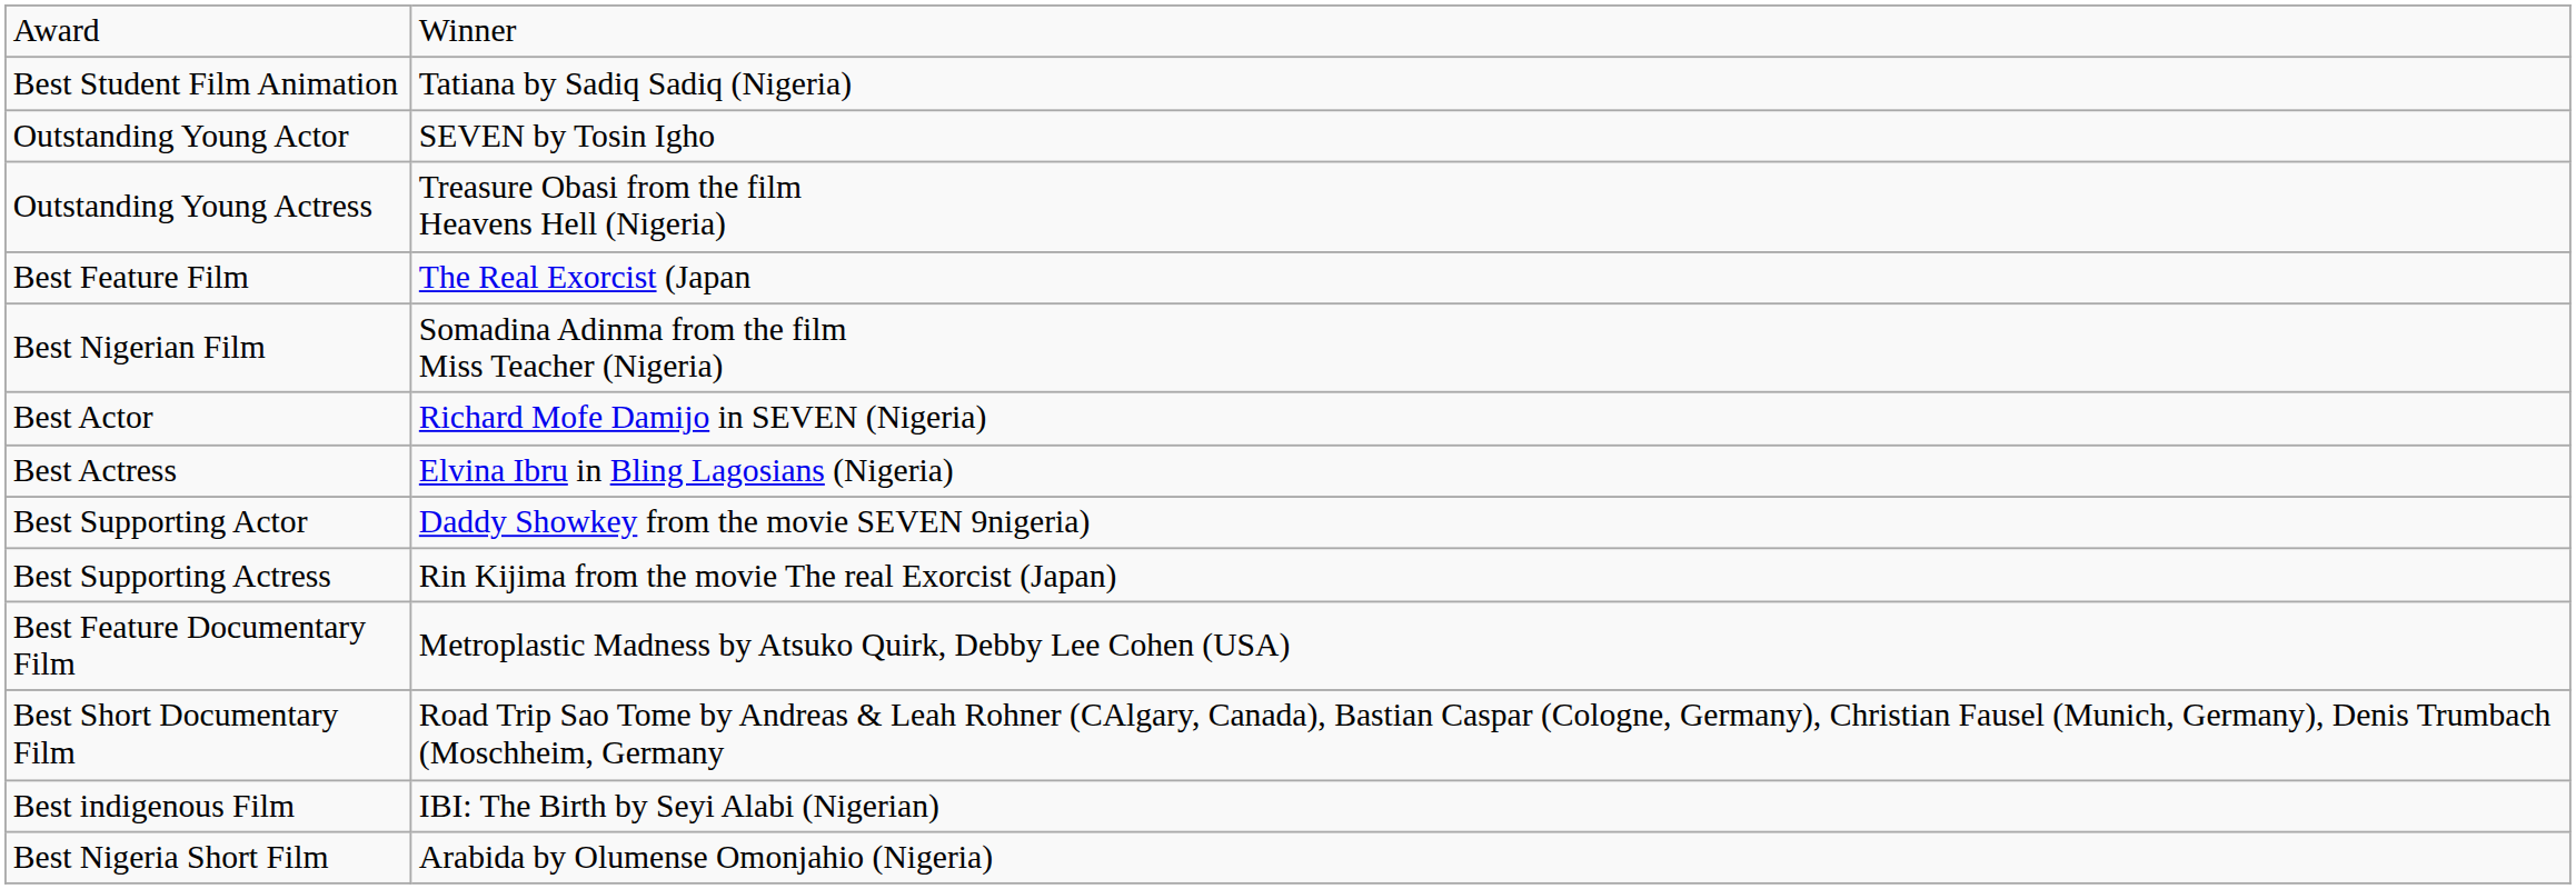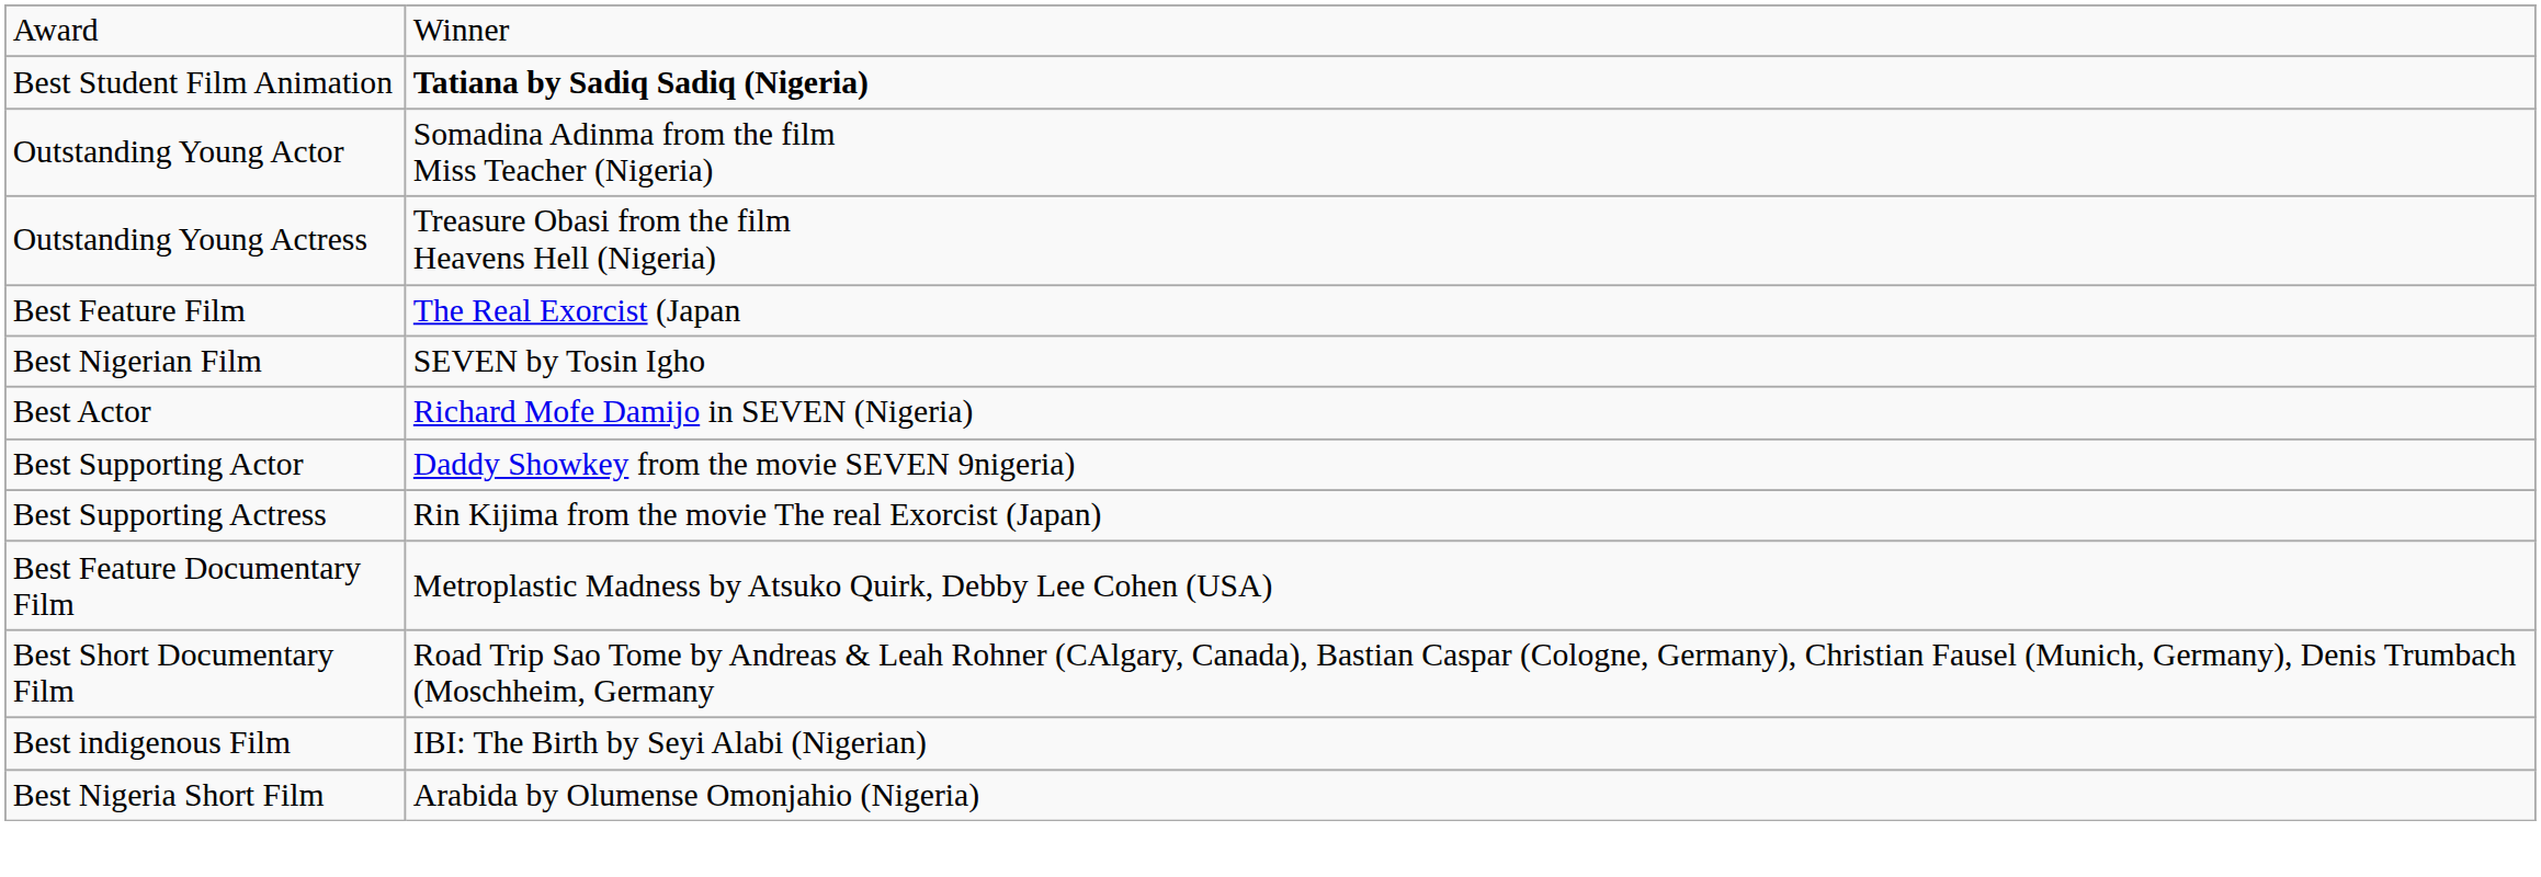Best Student Film Animation | column 2: normal -> bold
Outstanding Young Actor | column 2: SEVEN by Tosin Igho -> Somadina Adinma from the film Miss Teacher (Nigeria)
Best Nigerian Film | column 2: Somadina Adinma from the film Miss Teacher (Nigeria) -> SEVEN by Tosin Igho
- row: Best Actress | Elvina Ibru in Bling Lagosians (Nigeria)
